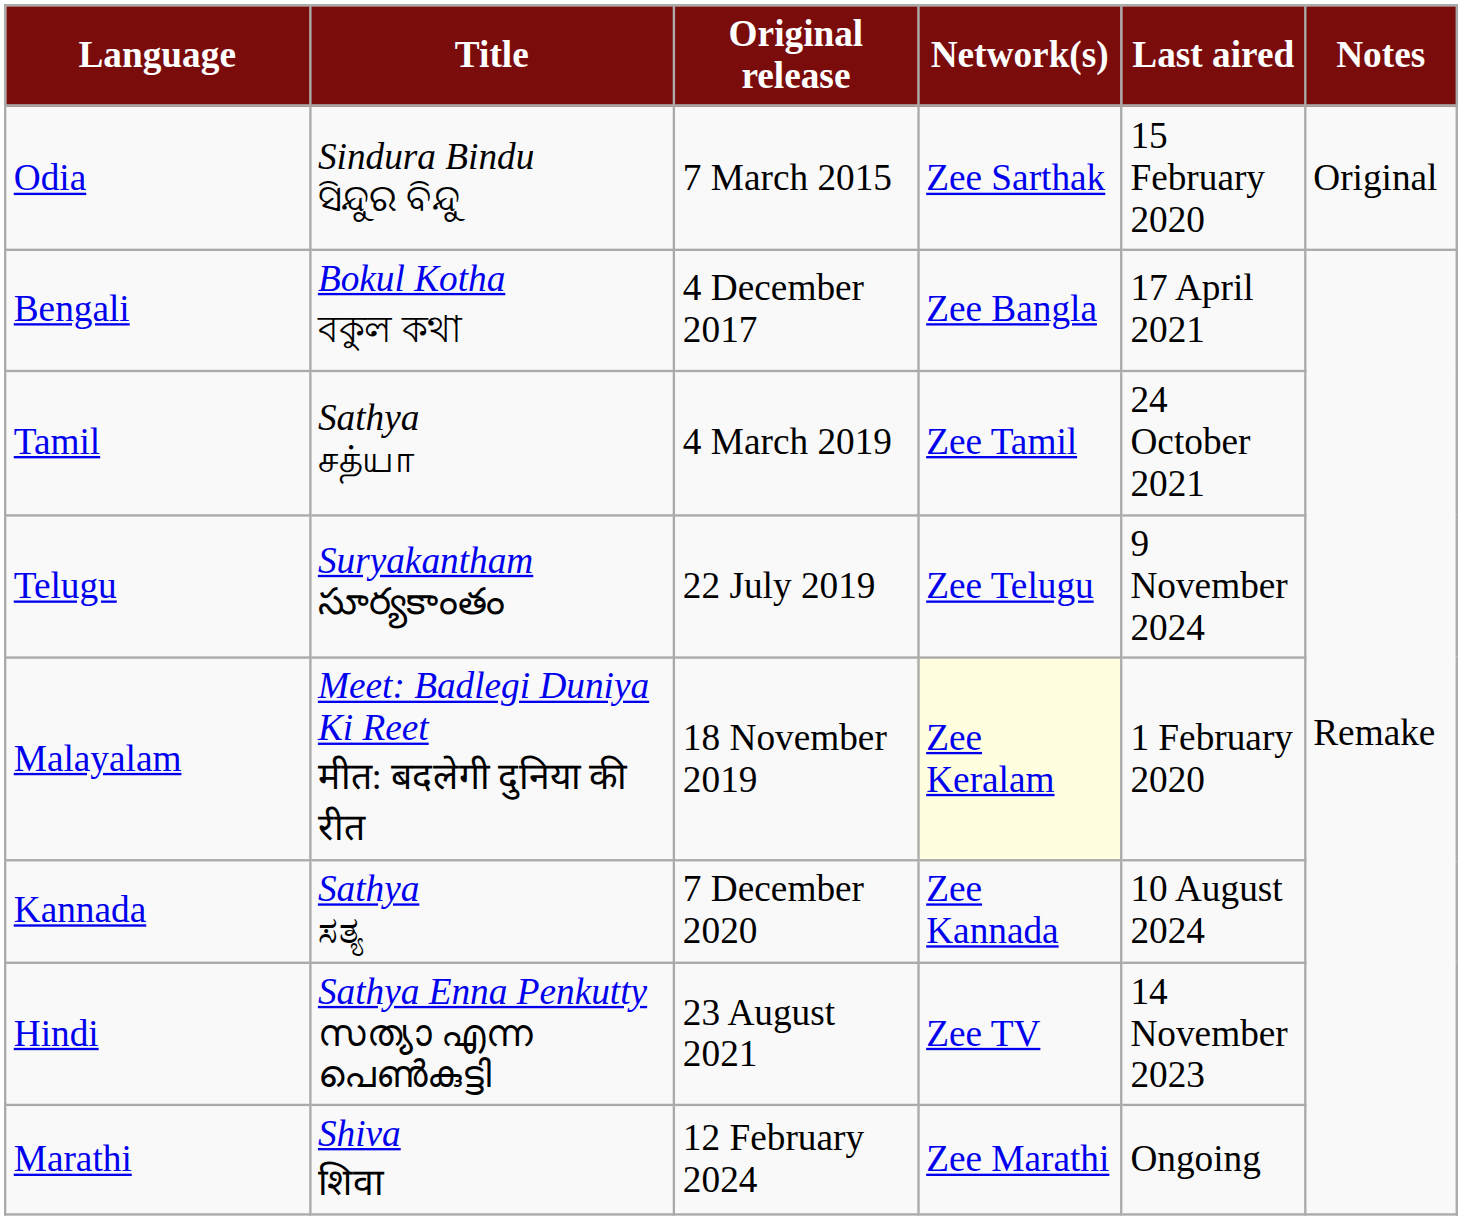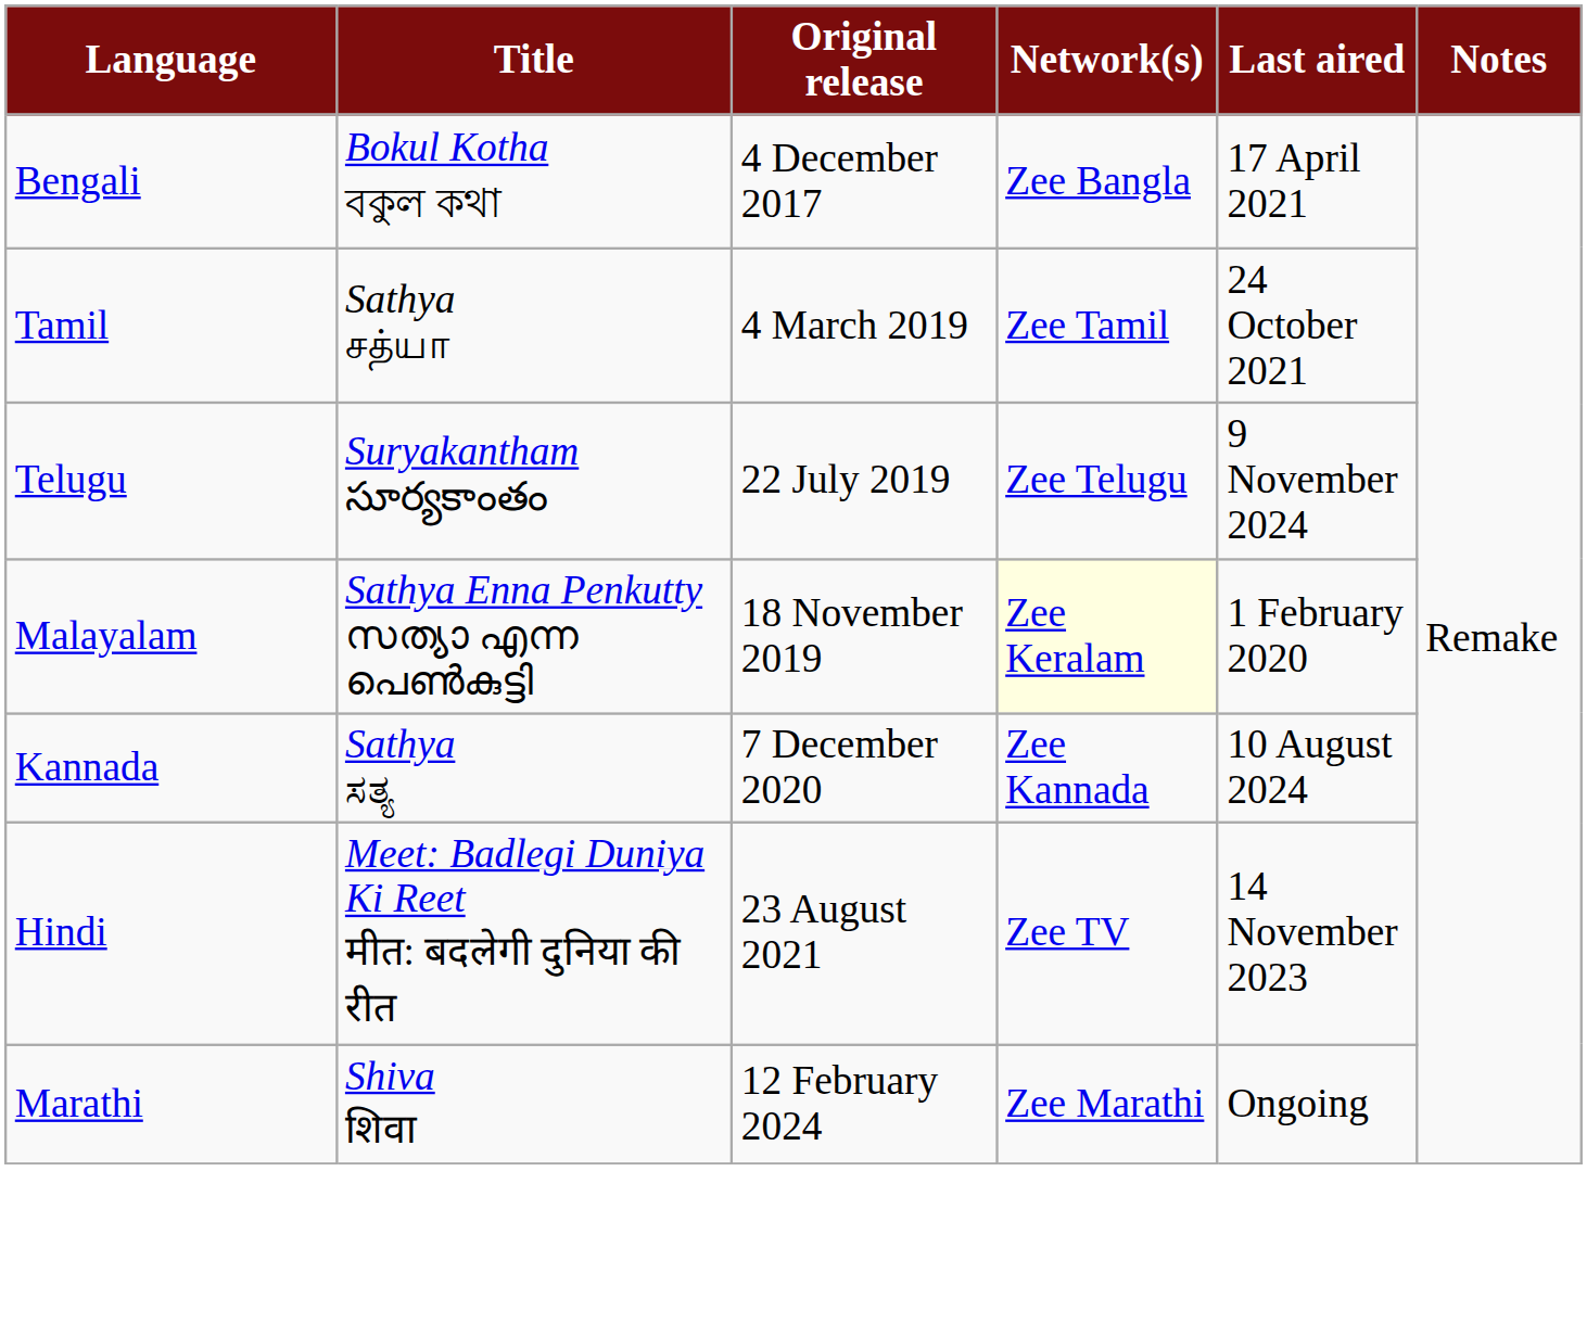- row: Odia | Sindura Bindu ସିନ୍ଦୁର ବିନ୍ଦୁ | 7 March 2015 | Zee Sarthak | 15 February 2020 | Original
Malayalam | Title: Meet: Badlegi Duniya Ki Reet मीत: बदलेगी दुनिया की रीत -> Sathya Enna Penkutty സത്യാ എന്ന പെൺകുട്ടി
Hindi | Title: Sathya Enna Penkutty സത്യാ എന്ന പെൺകുട്ടി -> Meet: Badlegi Duniya Ki Reet मीत: बदलेगी दुनिया की रीत
